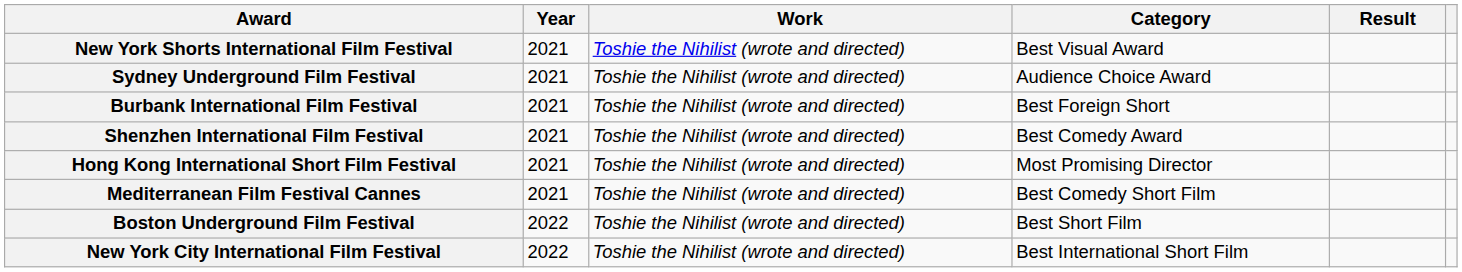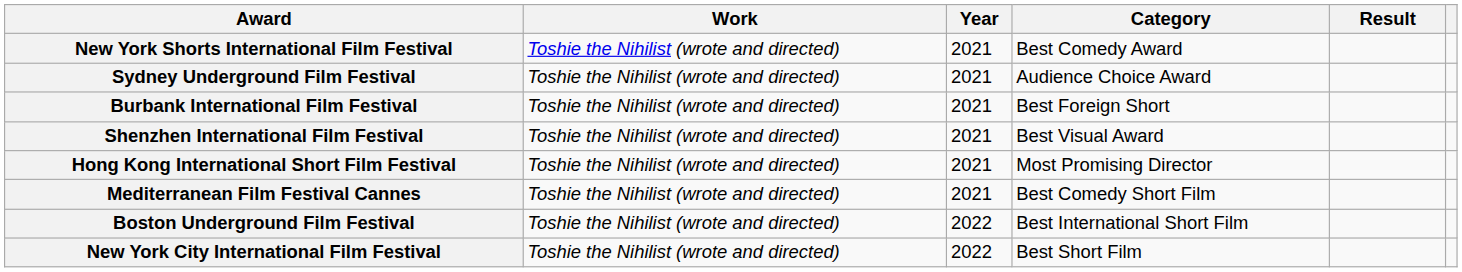columns swapped: Year <-> Work
New York Shorts International Film Festival | Category: Best Visual Award -> Best Comedy Award
Shenzhen International Film Festival | Category: Best Comedy Award -> Best Visual Award
Boston Underground Film Festival | Category: Best Short Film -> Best International Short Film
New York City International Film Festival | Category: Best International Short Film -> Best Short Film
